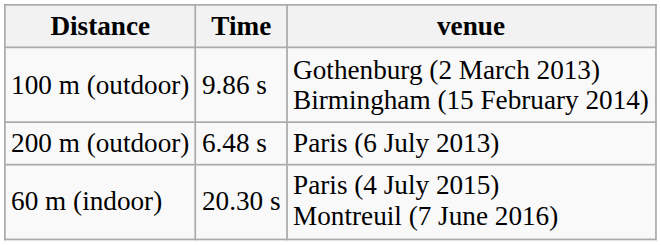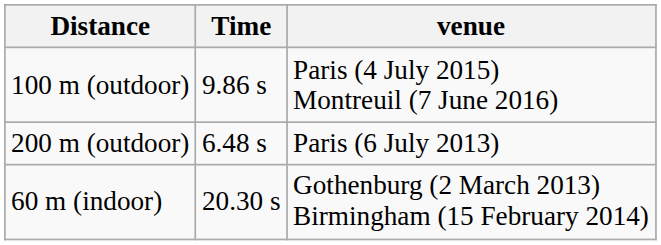100 m (outdoor) | venue: Gothenburg (2 March 2013) Birmingham (15 February 2014) -> Paris (4 July 2015) Montreuil (7 June 2016)
60 m (indoor) | venue: Paris (4 July 2015) Montreuil (7 June 2016) -> Gothenburg (2 March 2013) Birmingham (15 February 2014)
